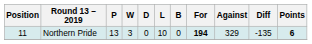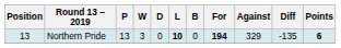Northern Pride | Position: 11 -> 13
Northern Pride | L: normal -> bold
